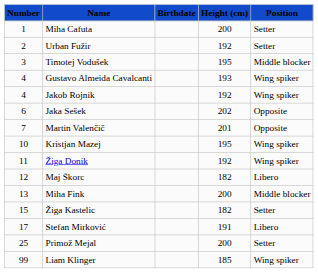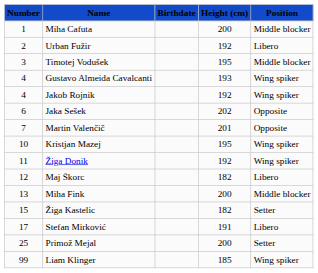Miha Cafuta | Position: Setter -> Middle blocker
Urban Fužir | Position: Setter -> Libero
